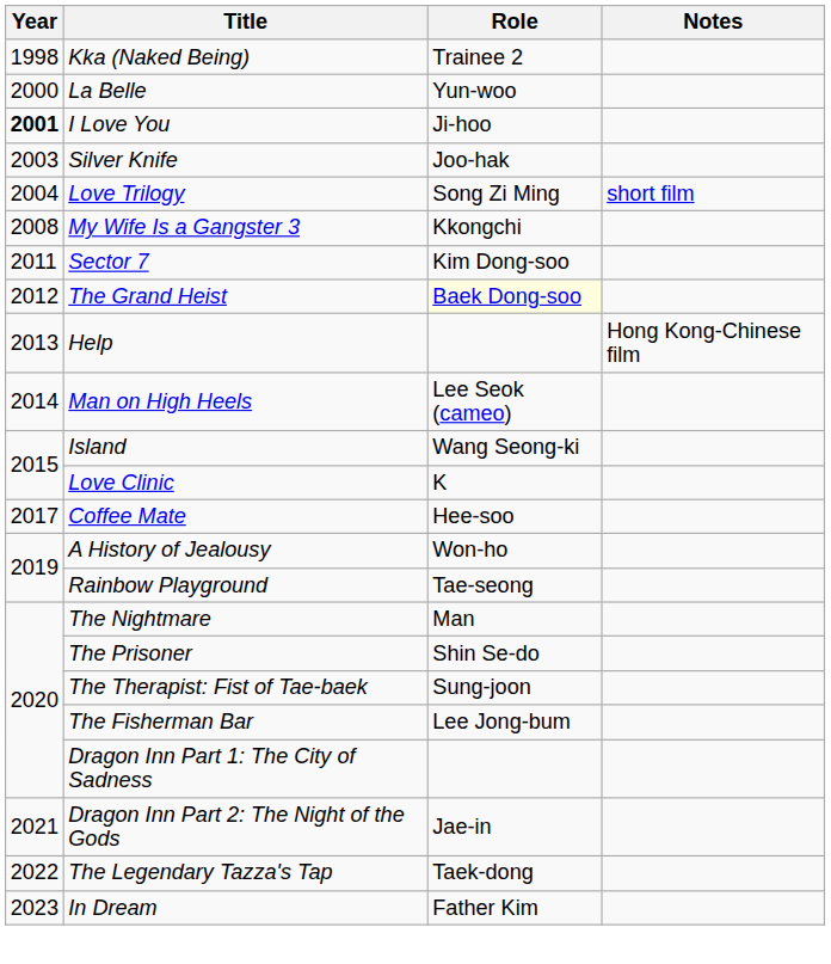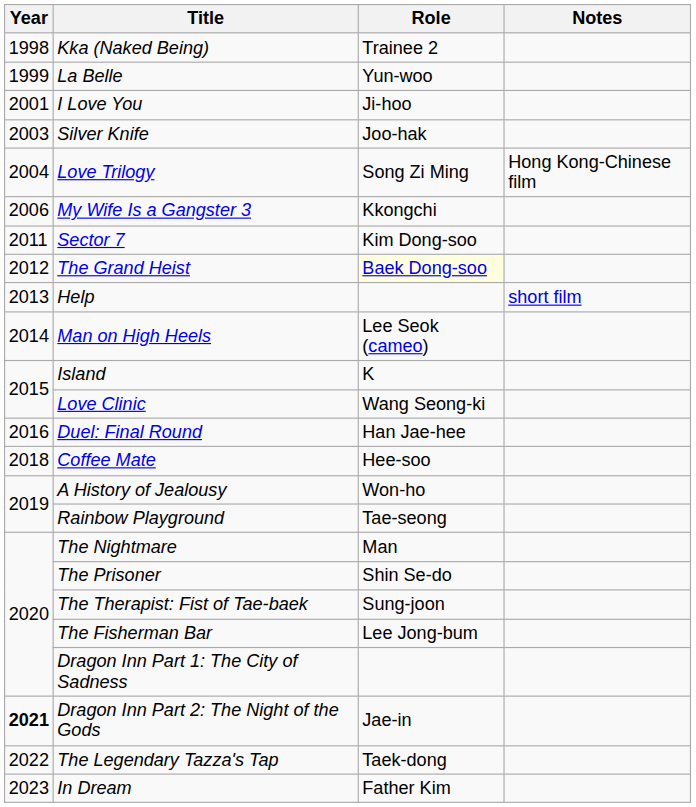La Belle | Year: 2000 -> 1999
I Love You | Year: bold -> normal
Love Trilogy | Notes: short film -> Hong Kong-Chinese film
My Wife Is a Gangster 3 | Year: 2008 -> 2006
Help | Notes: Hong Kong-Chinese film -> short film
Island | Role: Wang Seong-ki -> K
Love Clinic | Role: K -> Wang Seong-ki
+ row: 2016 | Duel: Final Round | Han Jae-hee
Coffee Mate | Year: 2017 -> 2018
Dragon Inn Part 2: The Night of the Gods | Year: normal -> bold
